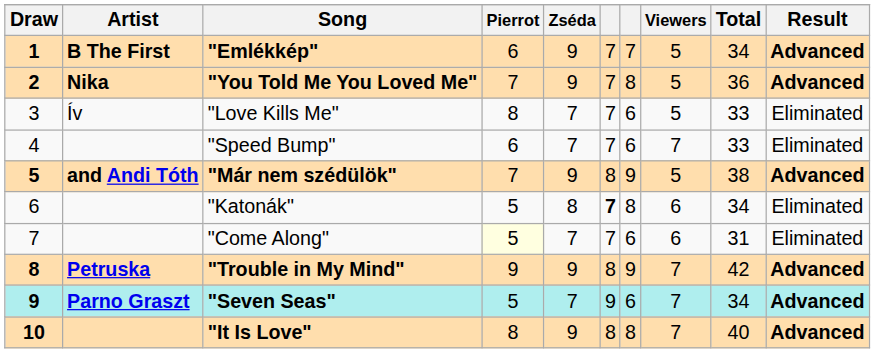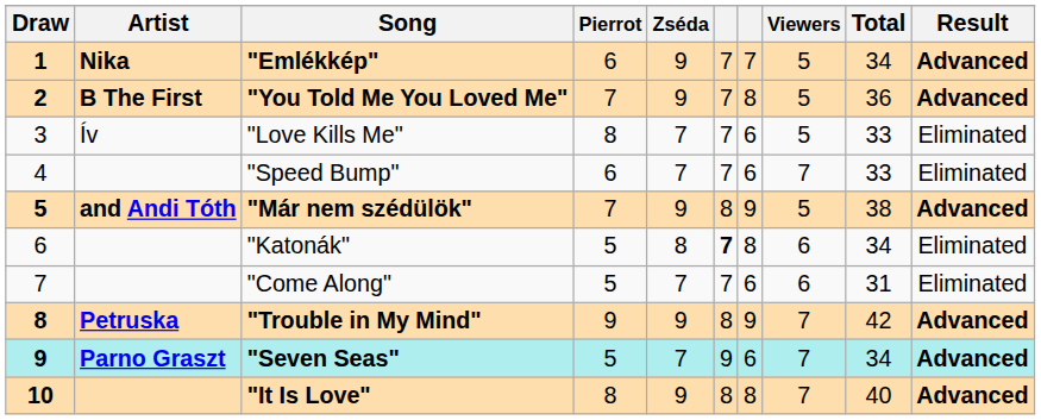"Emlékkép" | Artist: B The First -> Nika
"You Told Me You Loved Me" | Artist: Nika -> B The First
"Come Along" | Pierrot: lightyellow background -> no background
